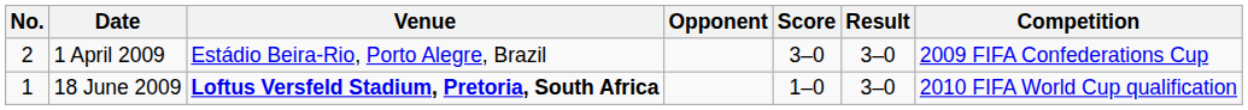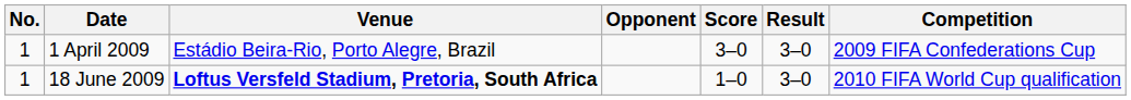1 April 2009 | No.: 2 -> 1
